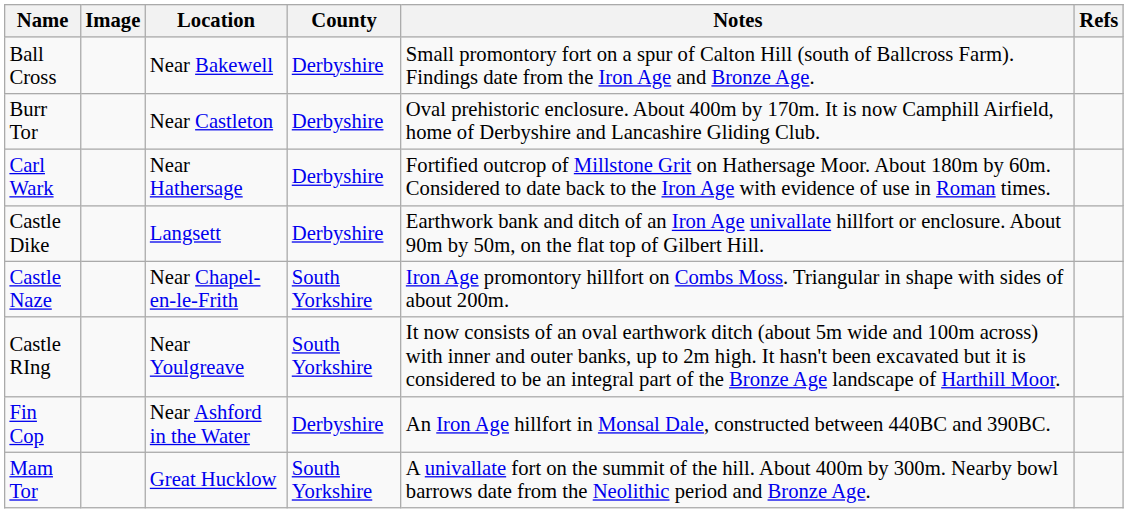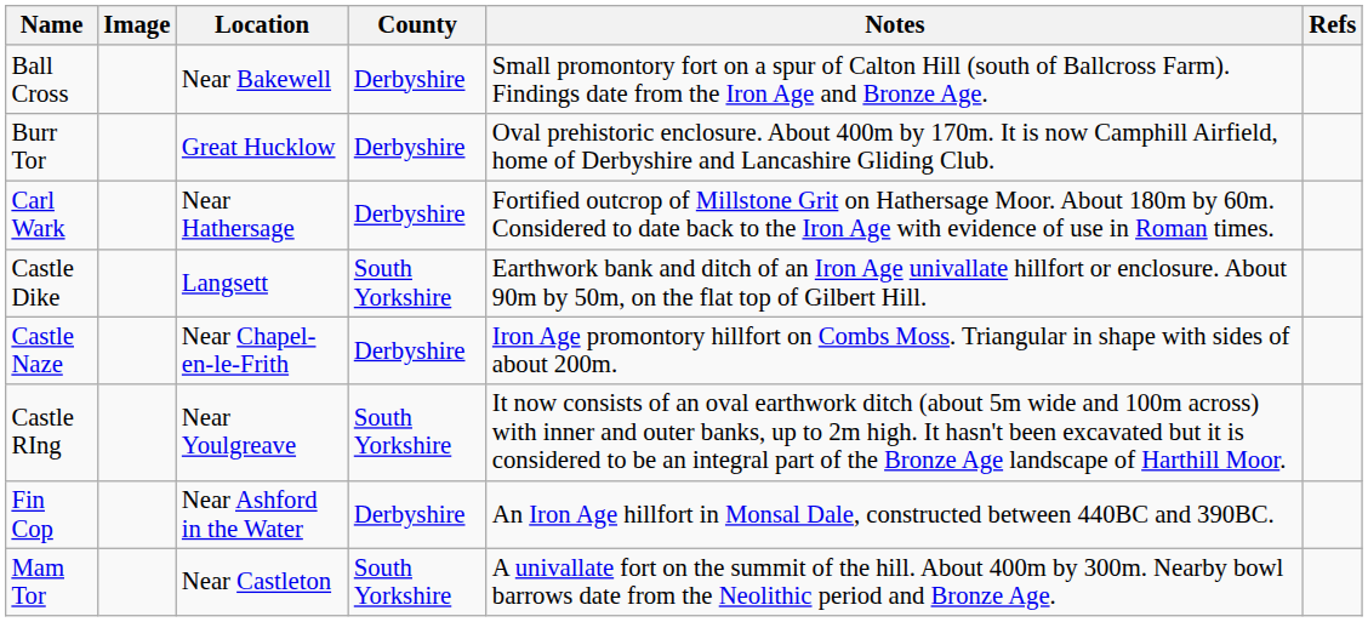Burr Tor | Location: Near Castleton -> Great Hucklow
Castle Dike | County: Derbyshire -> South Yorkshire
Castle Naze | County: South Yorkshire -> Derbyshire
Mam Tor | Location: Great Hucklow -> Near Castleton
